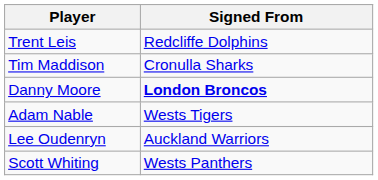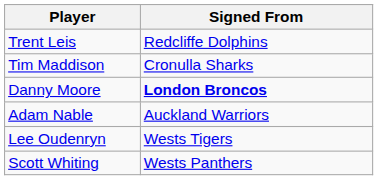Adam Nable | Signed From: Wests Tigers -> Auckland Warriors
Lee Oudenryn | Signed From: Auckland Warriors -> Wests Tigers
